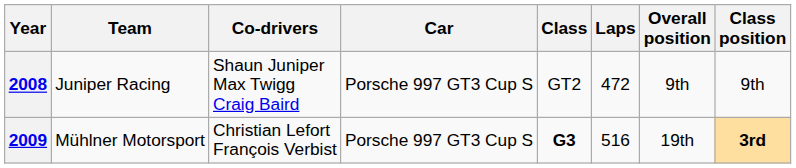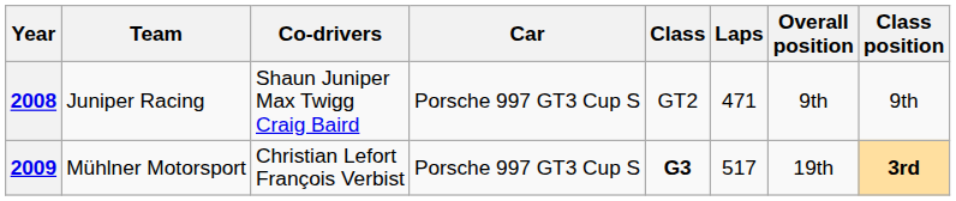2008 | Laps: 472 -> 471
2009 | Laps: 516 -> 517
